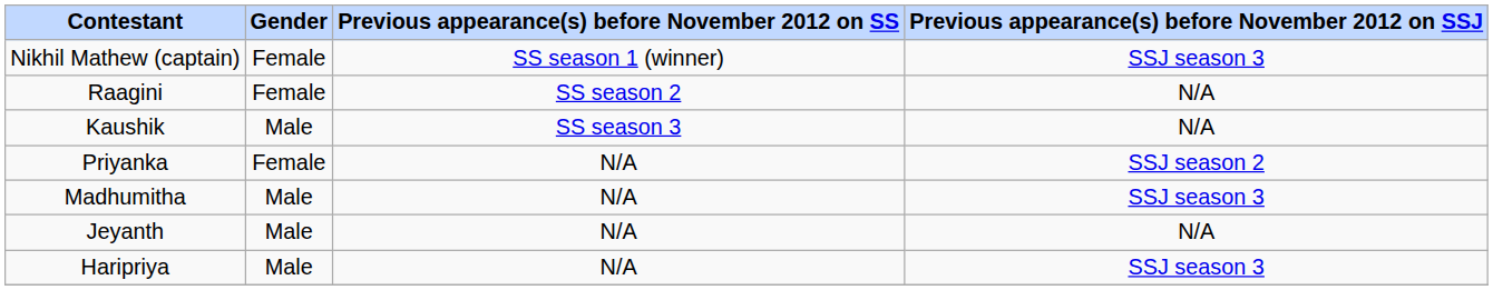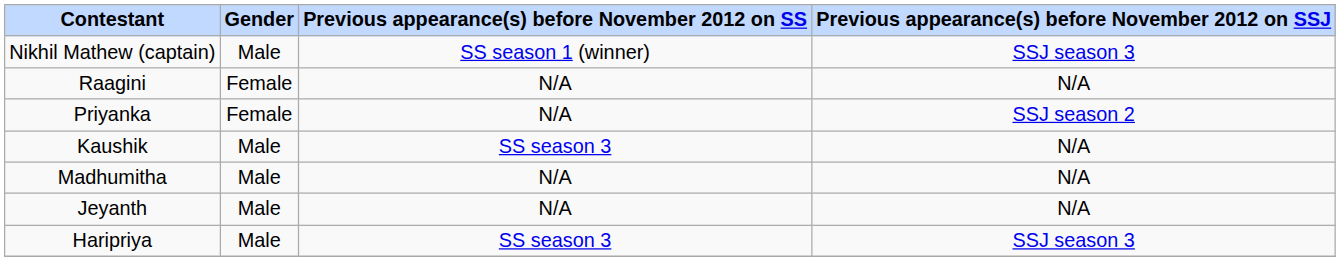Nikhil Mathew (captain) | Gender: Female -> Male
Raagini | Previous appearance(s) before November 2012 on SS: SS season 2 -> N/A
rows swapped: Priyanka <-> Kaushik
Madhumitha | Previous appearance(s) before November 2012 on SSJ: SSJ season 3 -> N/A
Haripriya | Previous appearance(s) before November 2012 on SS: N/A -> SS season 3
